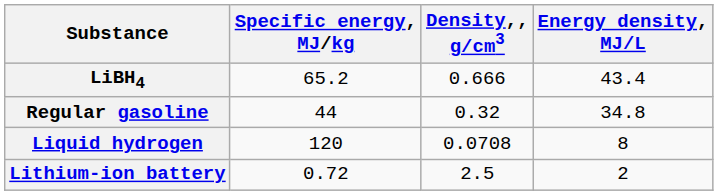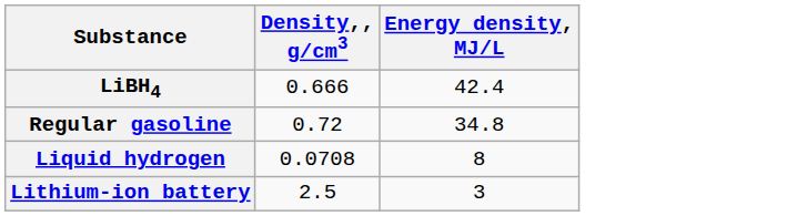- column: Specific energy, MJ/kg | 65.2 | 44 | 120 | 0.72
LiBH4 | Energy density, MJ/L: 43.4 -> 42.4
Regular gasoline | Density,, g/cm3: 0.32 -> 0.72
Lithium-ion battery | Energy density, MJ/L: 2 -> 3
